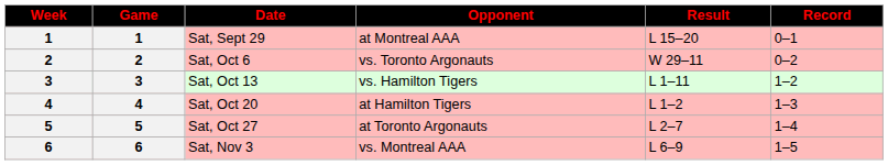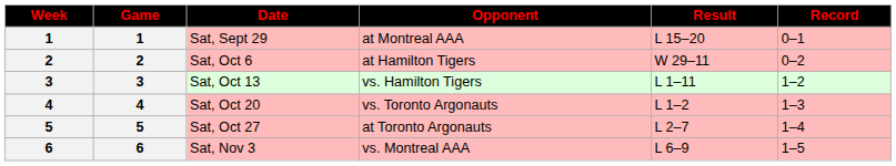Sat, Oct 6 | Opponent: vs. Toronto Argonauts -> at Hamilton Tigers
Sat, Oct 20 | Opponent: at Hamilton Tigers -> vs. Toronto Argonauts
